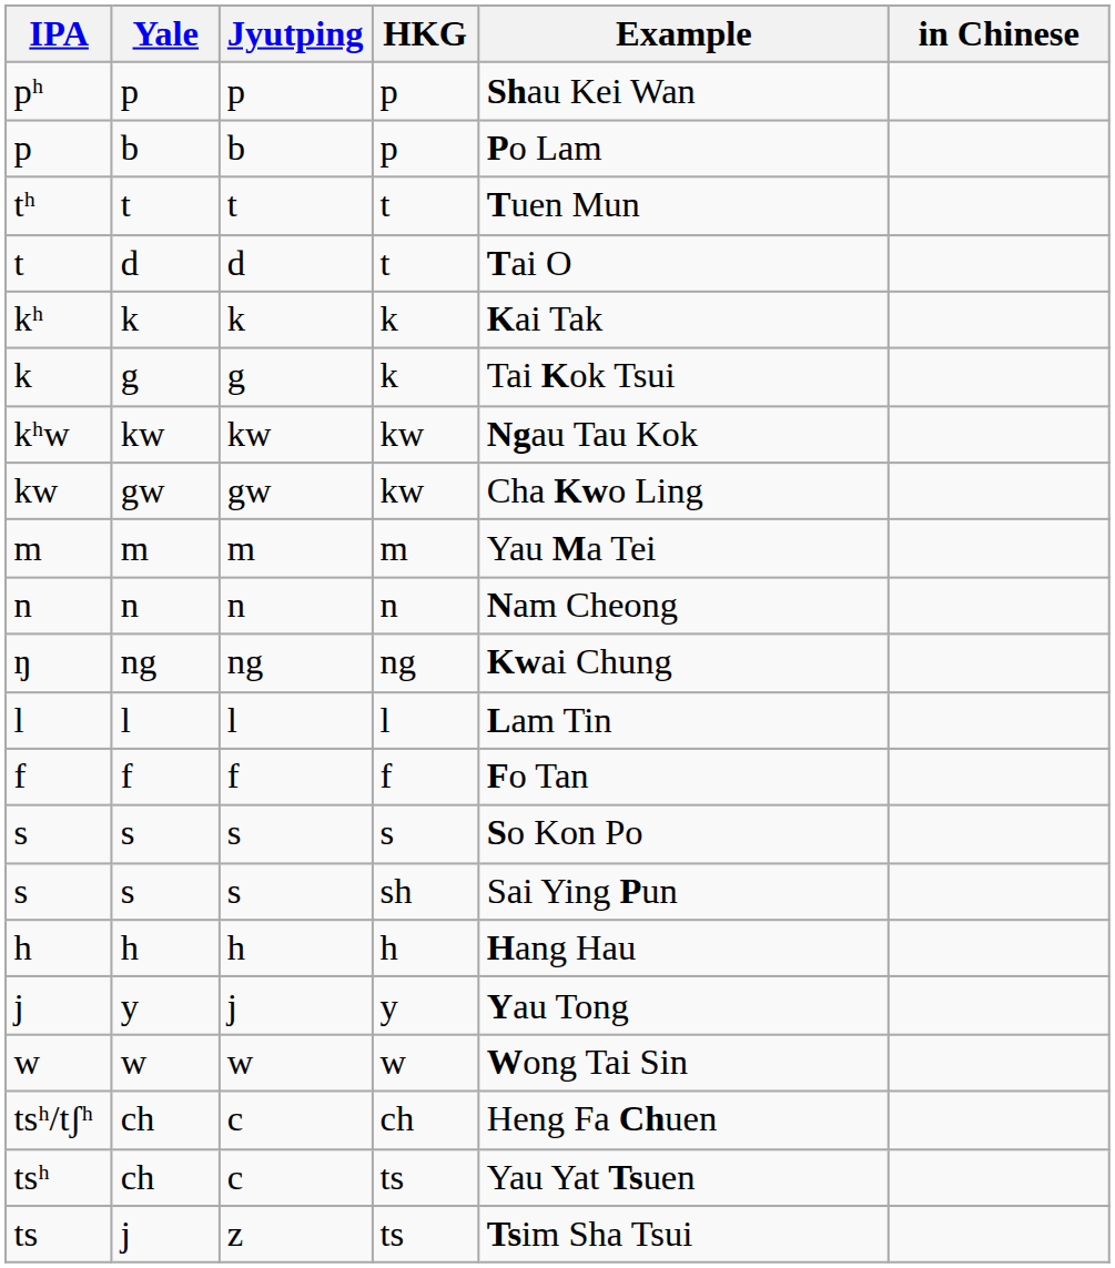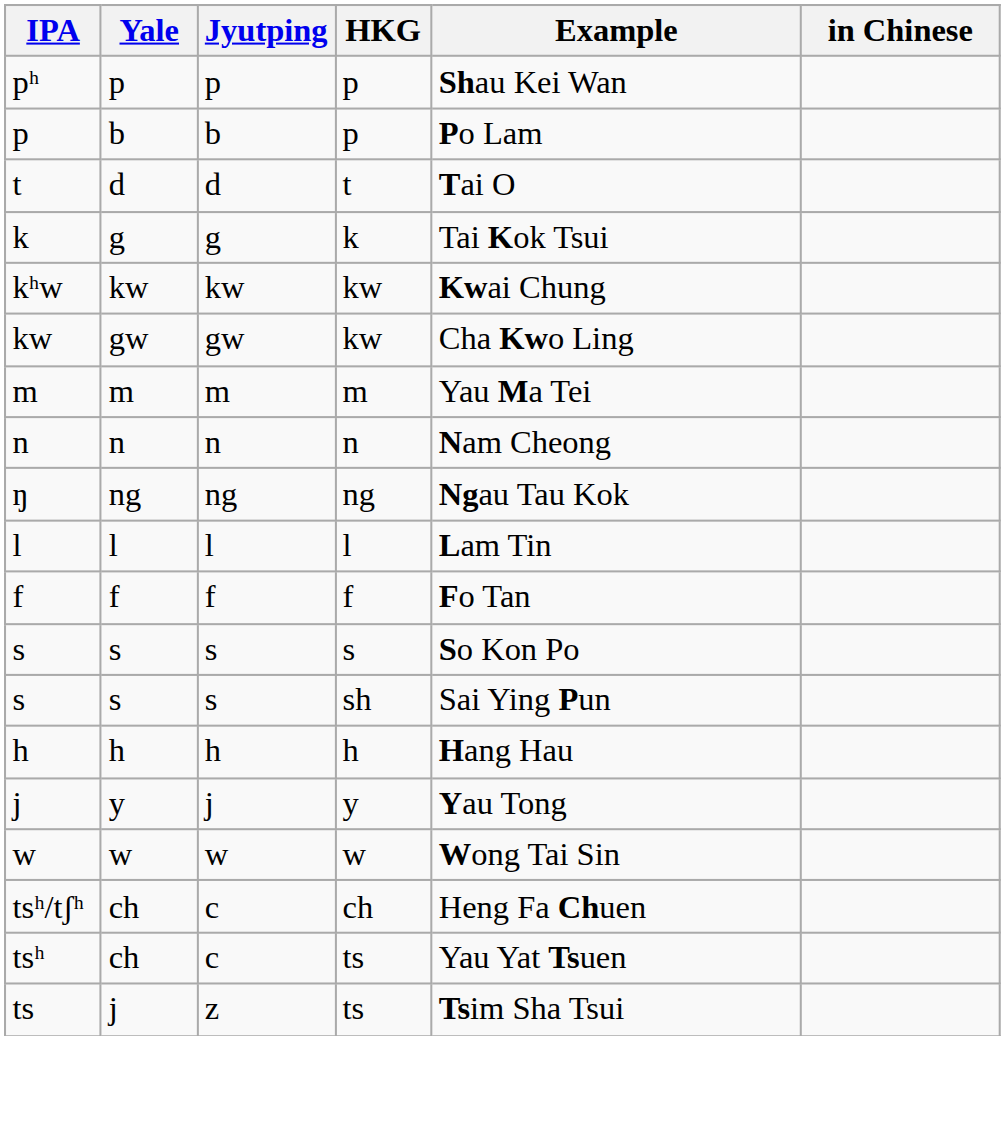- row: tʰ | t | t | t | Tuen Mun
- row: kʰ | k | k | k | Kai Tak
kʰw | Example: Ngau Tau Kok -> Kwai Chung
ŋ | Example: Kwai Chung -> Ngau Tau Kok
